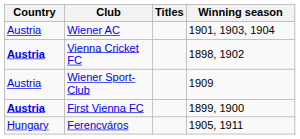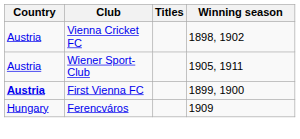- row: Austria | Wiener AC | 1901, 1903, 1904
Vienna Cricket FC | Country: bold -> normal
Wiener Sport-Club | Winning season: 1909 -> 1905, 1911
Ferencváros | Winning season: 1905, 1911 -> 1909
